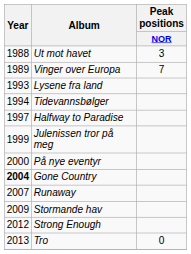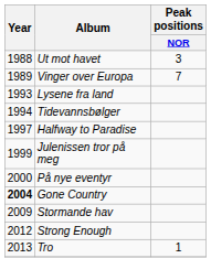- row: 2007 | Runaway
Tro | Peak positions / NOR: 0 -> 1
